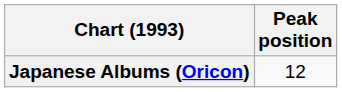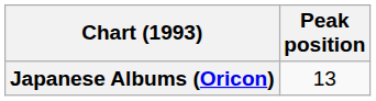Japanese Albums (Oricon) | Peak position: 12 -> 13
